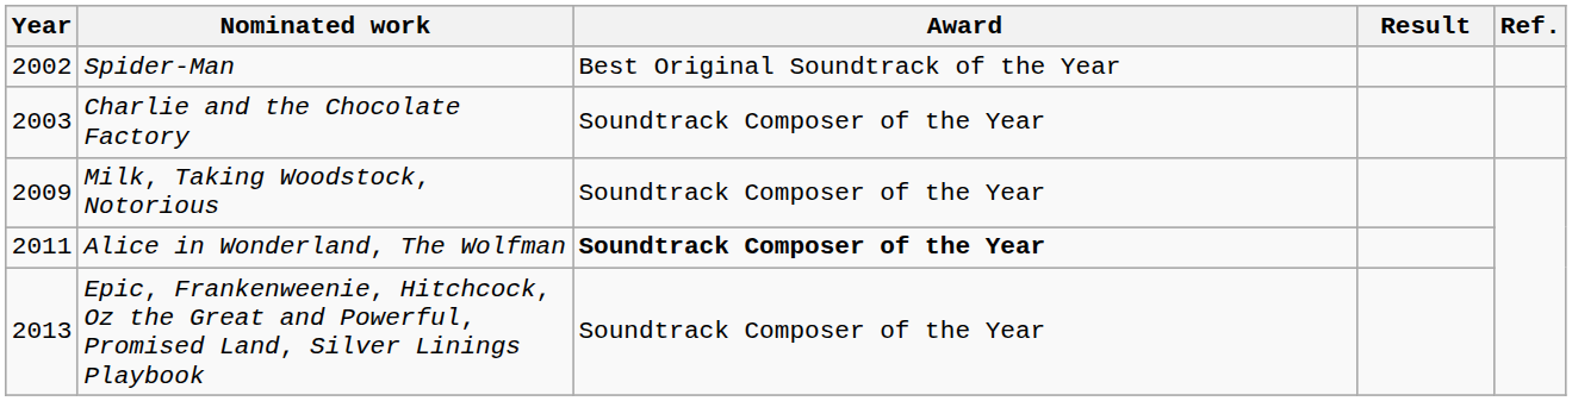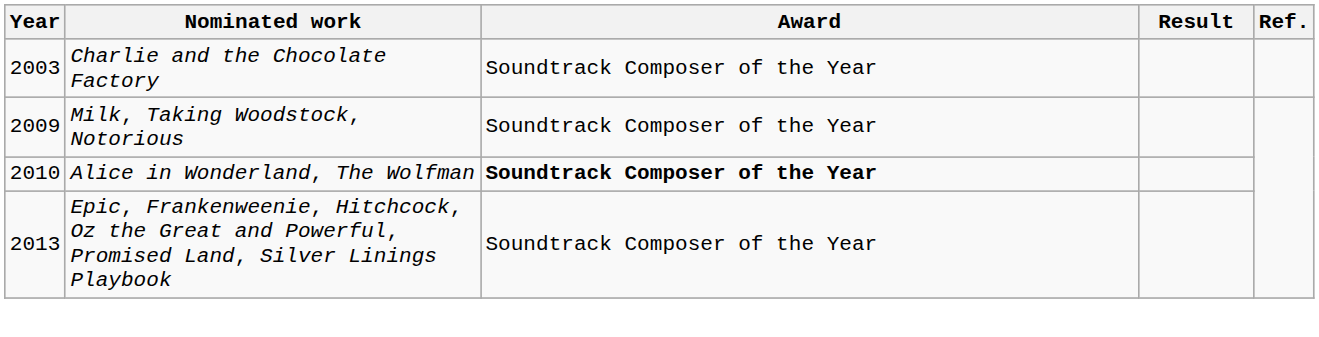- row: 2002 | Spider-Man | Best Original Soundtrack of the Year
Alice in Wonderland, The Wolfman | Year: 2011 -> 2010
